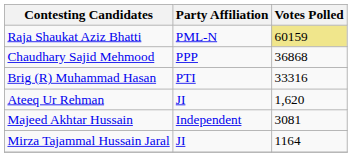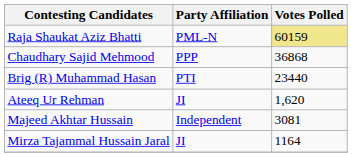Brig (R) Muhammad Hasan | Votes Polled: 33316 -> 23440
